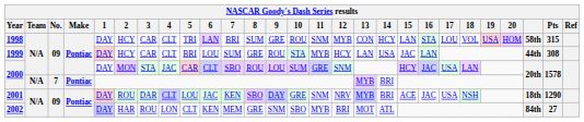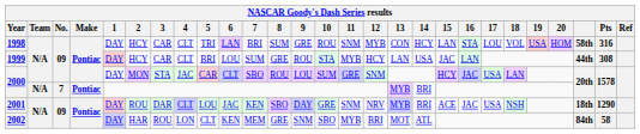1998 | Pts: 315 -> 316
2002 | Pts: 27 -> 58
